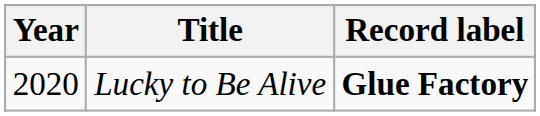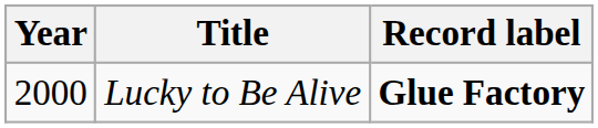Lucky to Be Alive | Year: 2020 -> 2000
